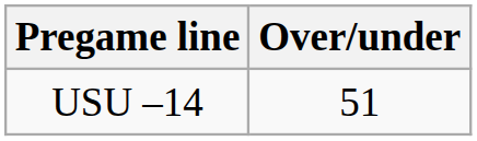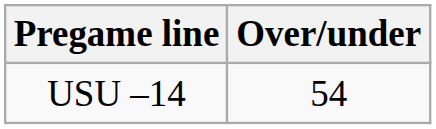USU –14 | Over/under: 51 -> 54
